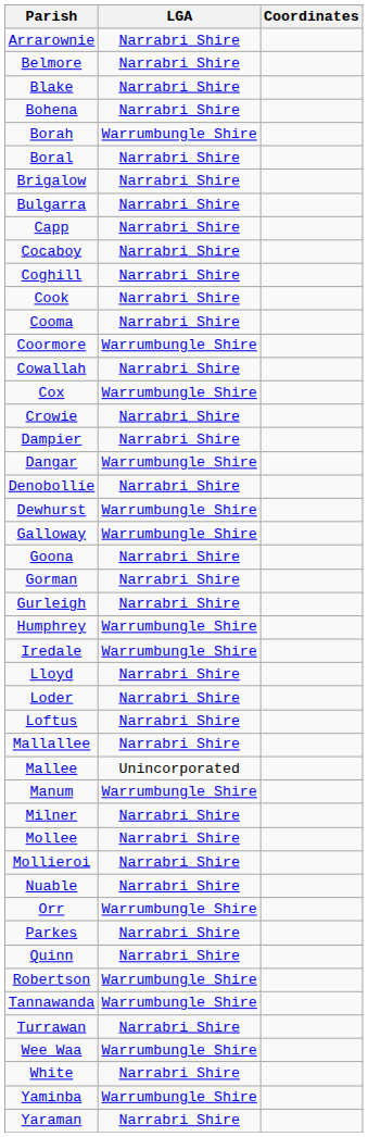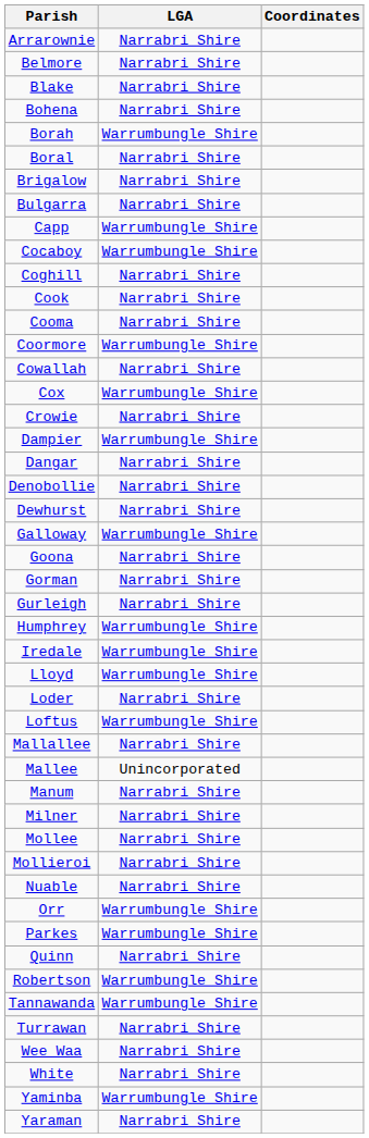Capp | LGA: Narrabri Shire -> Warrumbungle Shire
Cocaboy | LGA: Narrabri Shire -> Warrumbungle Shire
Dampier | LGA: Narrabri Shire -> Warrumbungle Shire
Dangar | LGA: Warrumbungle Shire -> Narrabri Shire
Dewhurst | LGA: Warrumbungle Shire -> Narrabri Shire
Lloyd | LGA: Narrabri Shire -> Warrumbungle Shire
Loftus | LGA: Narrabri Shire -> Warrumbungle Shire
Manum | LGA: Warrumbungle Shire -> Narrabri Shire
Parkes | LGA: Narrabri Shire -> Warrumbungle Shire
Wee Waa | LGA: Warrumbungle Shire -> Narrabri Shire
